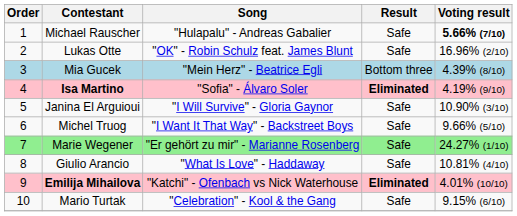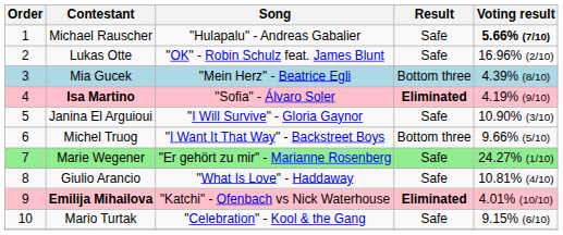Michel Truog | Result: Safe -> Bottom three
